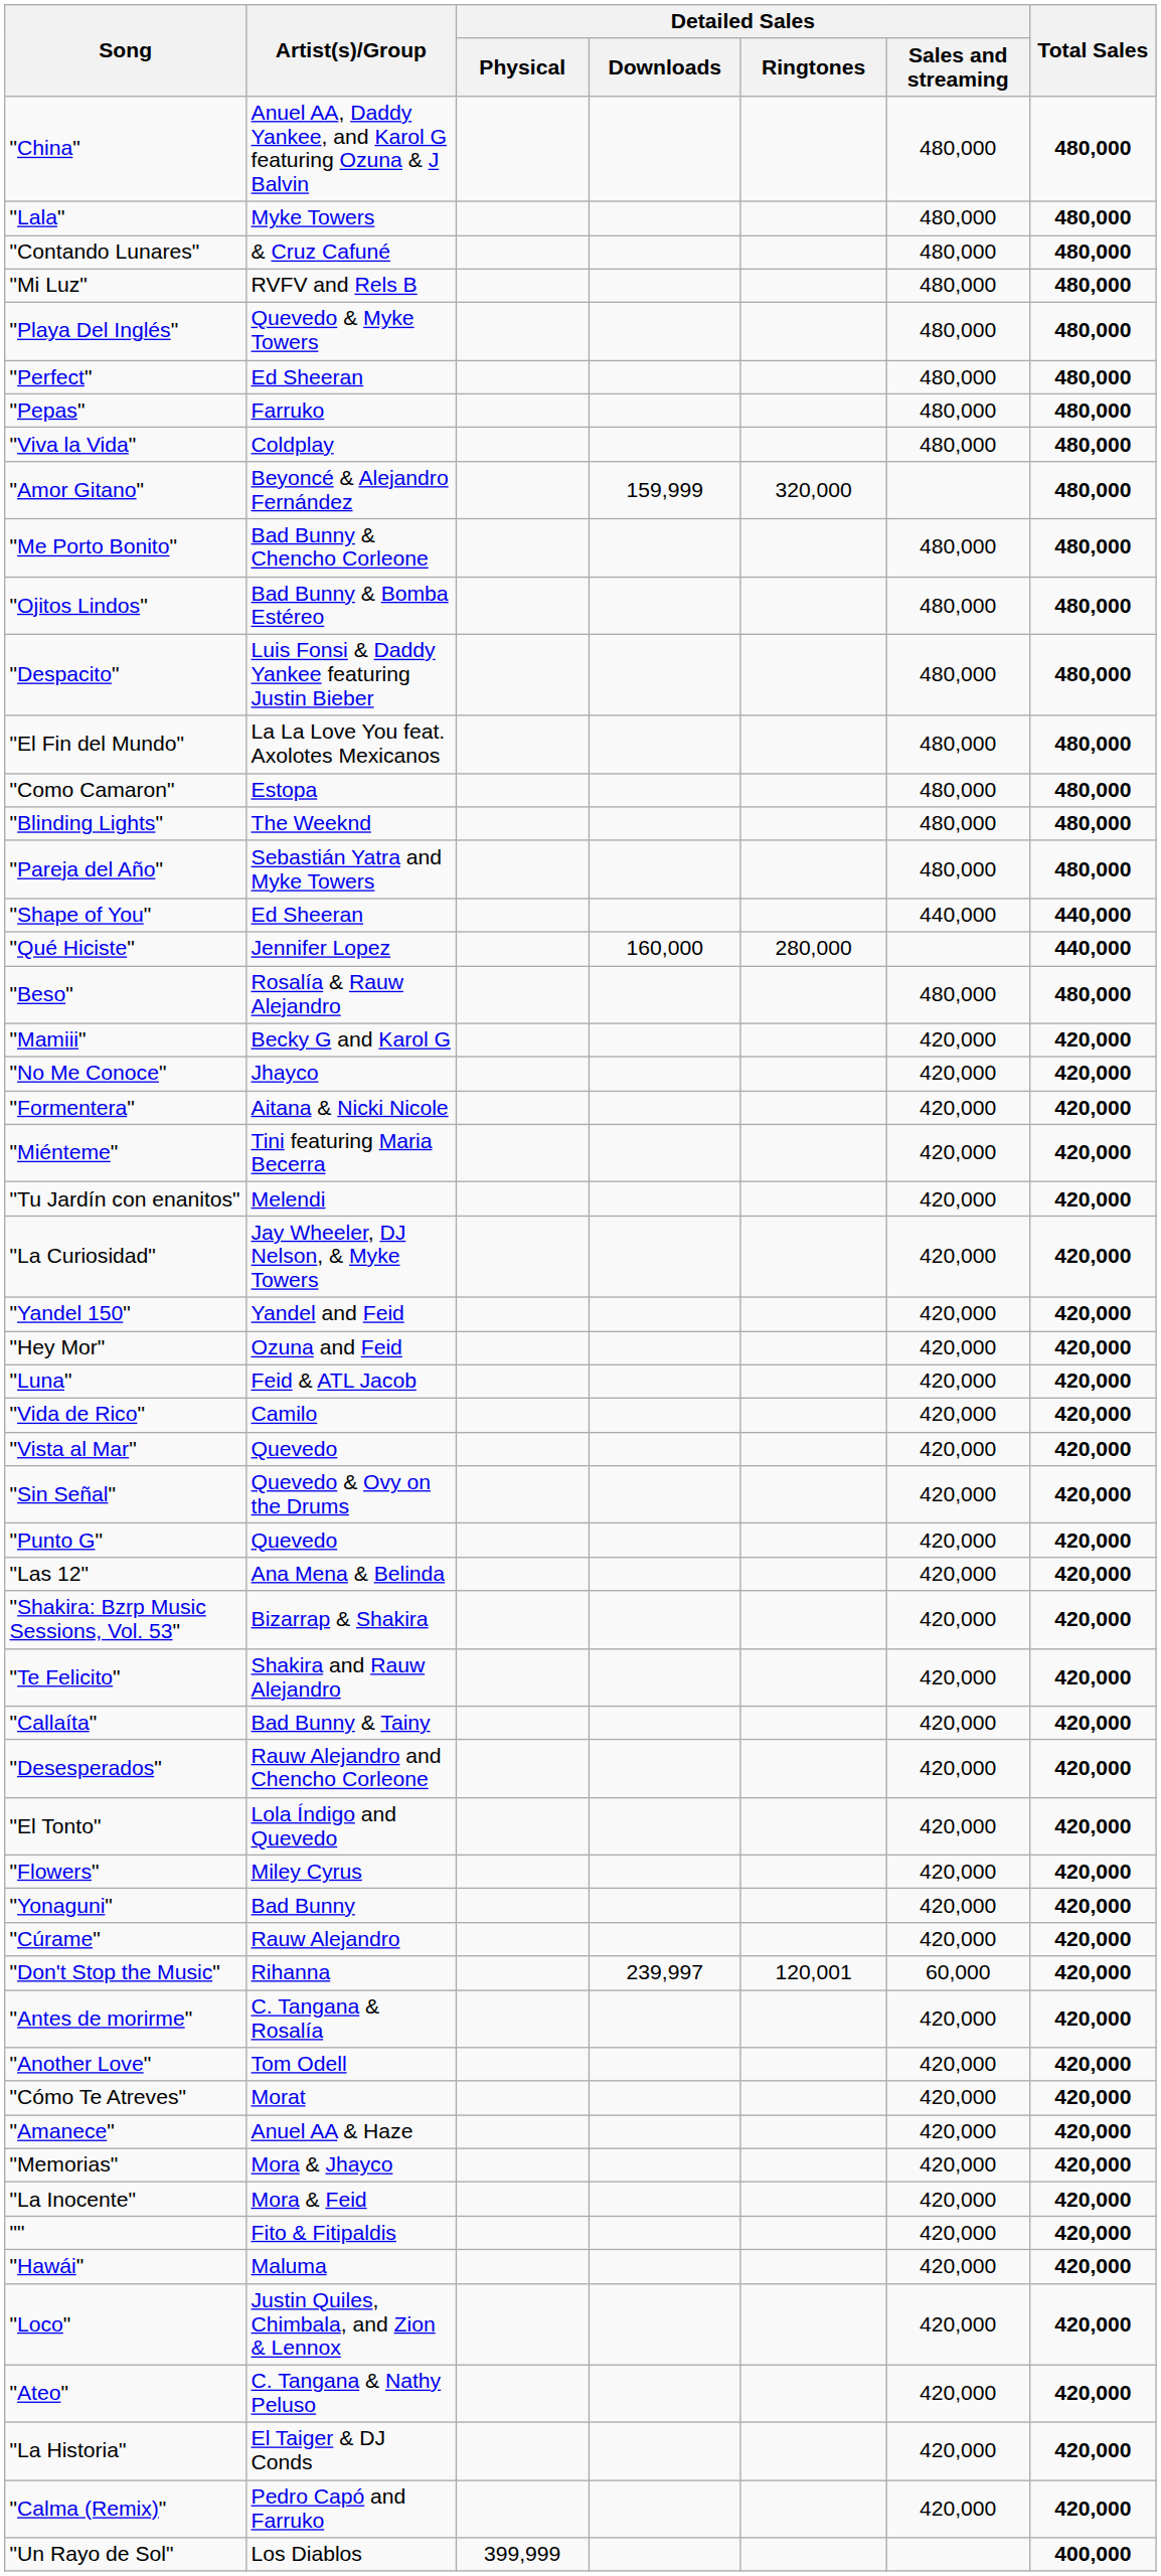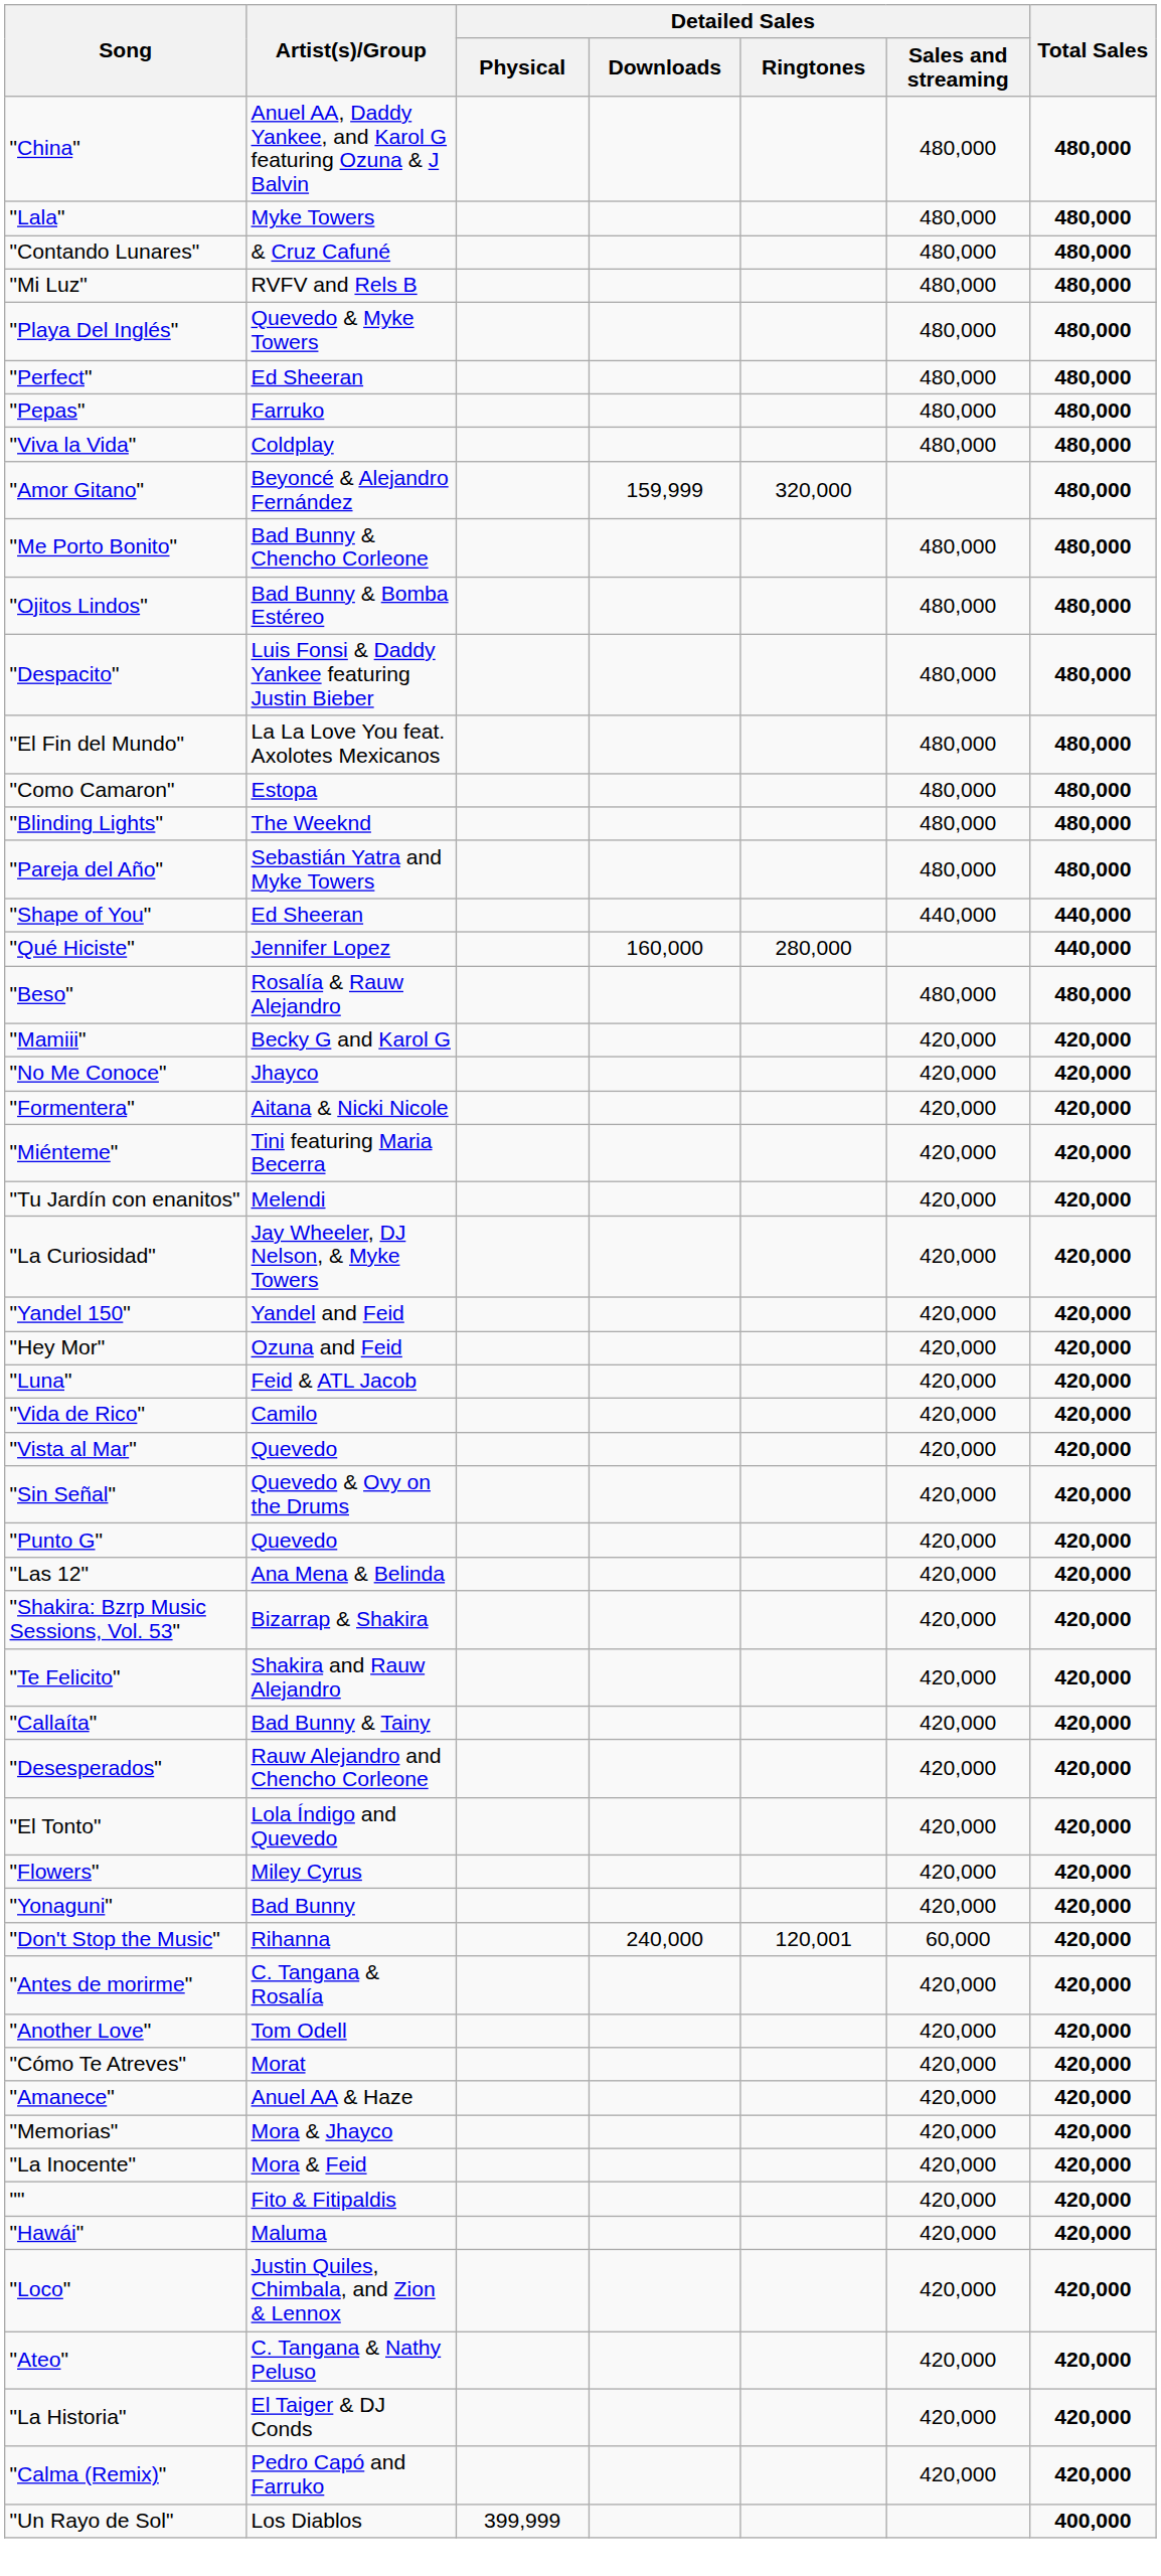- row: "Cúrame" | Rauw Alejandro | 420,000 | 420,000
"Don't Stop the Music" | Detailed Sales / Downloads: 239,997 -> 240,000
